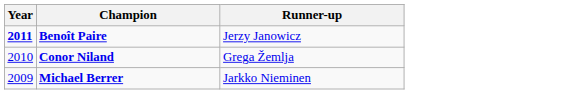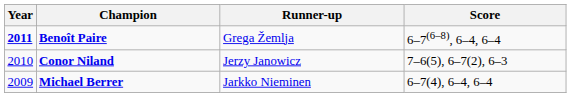+ column: Score | 6–7(6–8), 6–4, 6–4 | 7–6(5), 6–7(2), 6–3 | 6–7(4), 6–4, 6–4
Benoît Paire | Runner-up: Jerzy Janowicz -> Grega Žemlja
Conor Niland | Runner-up: Grega Žemlja -> Jerzy Janowicz
